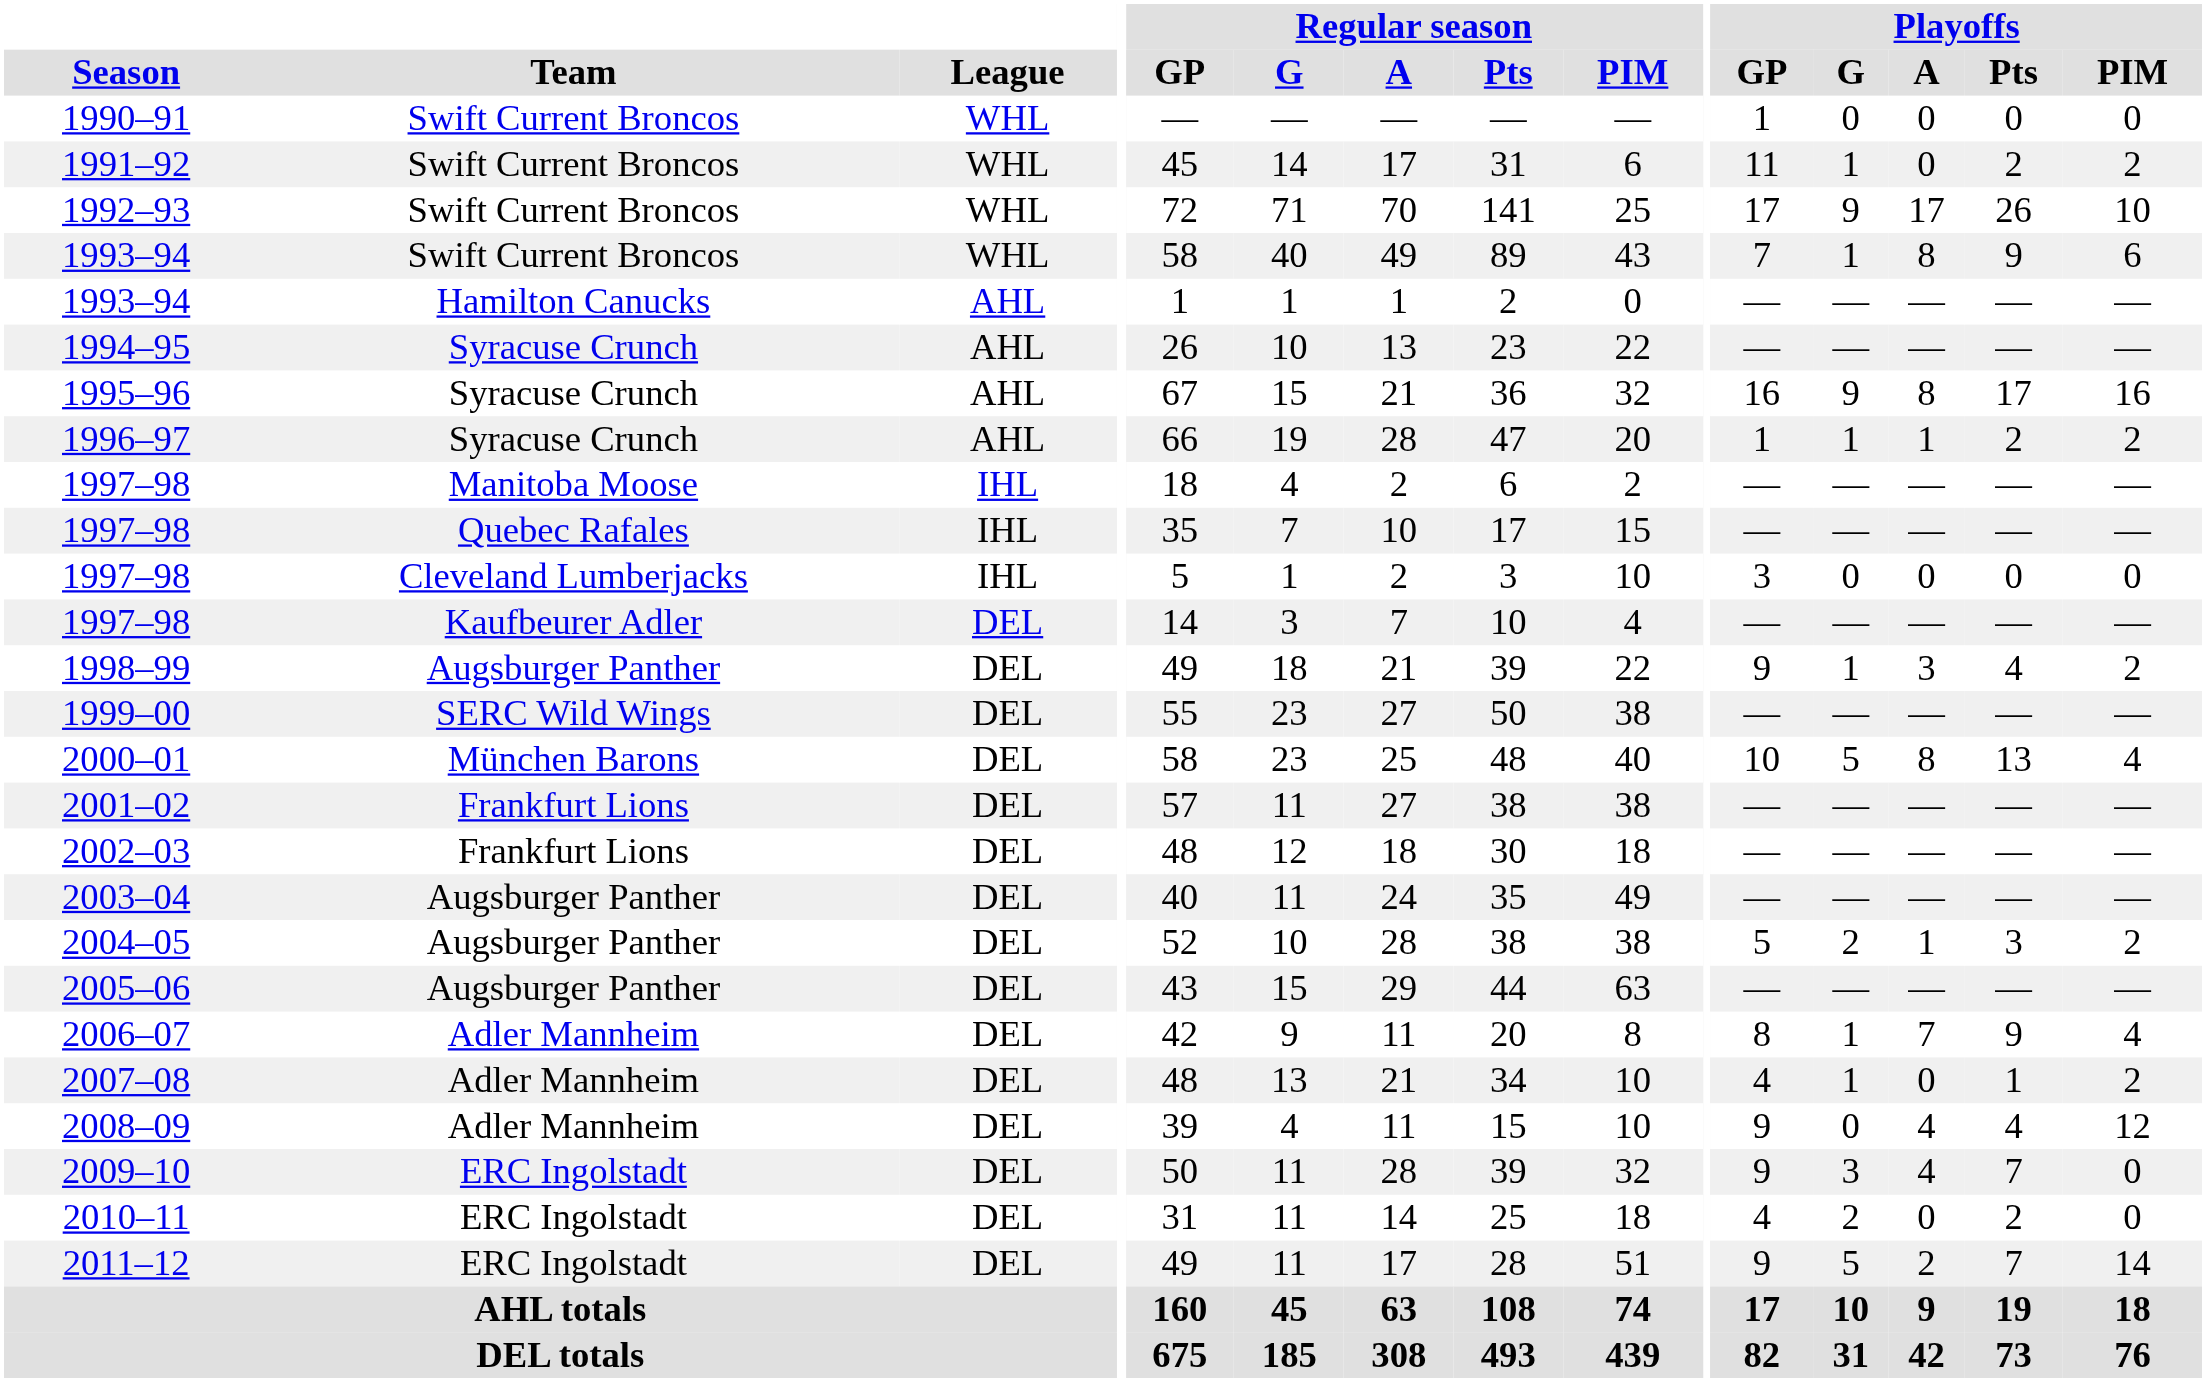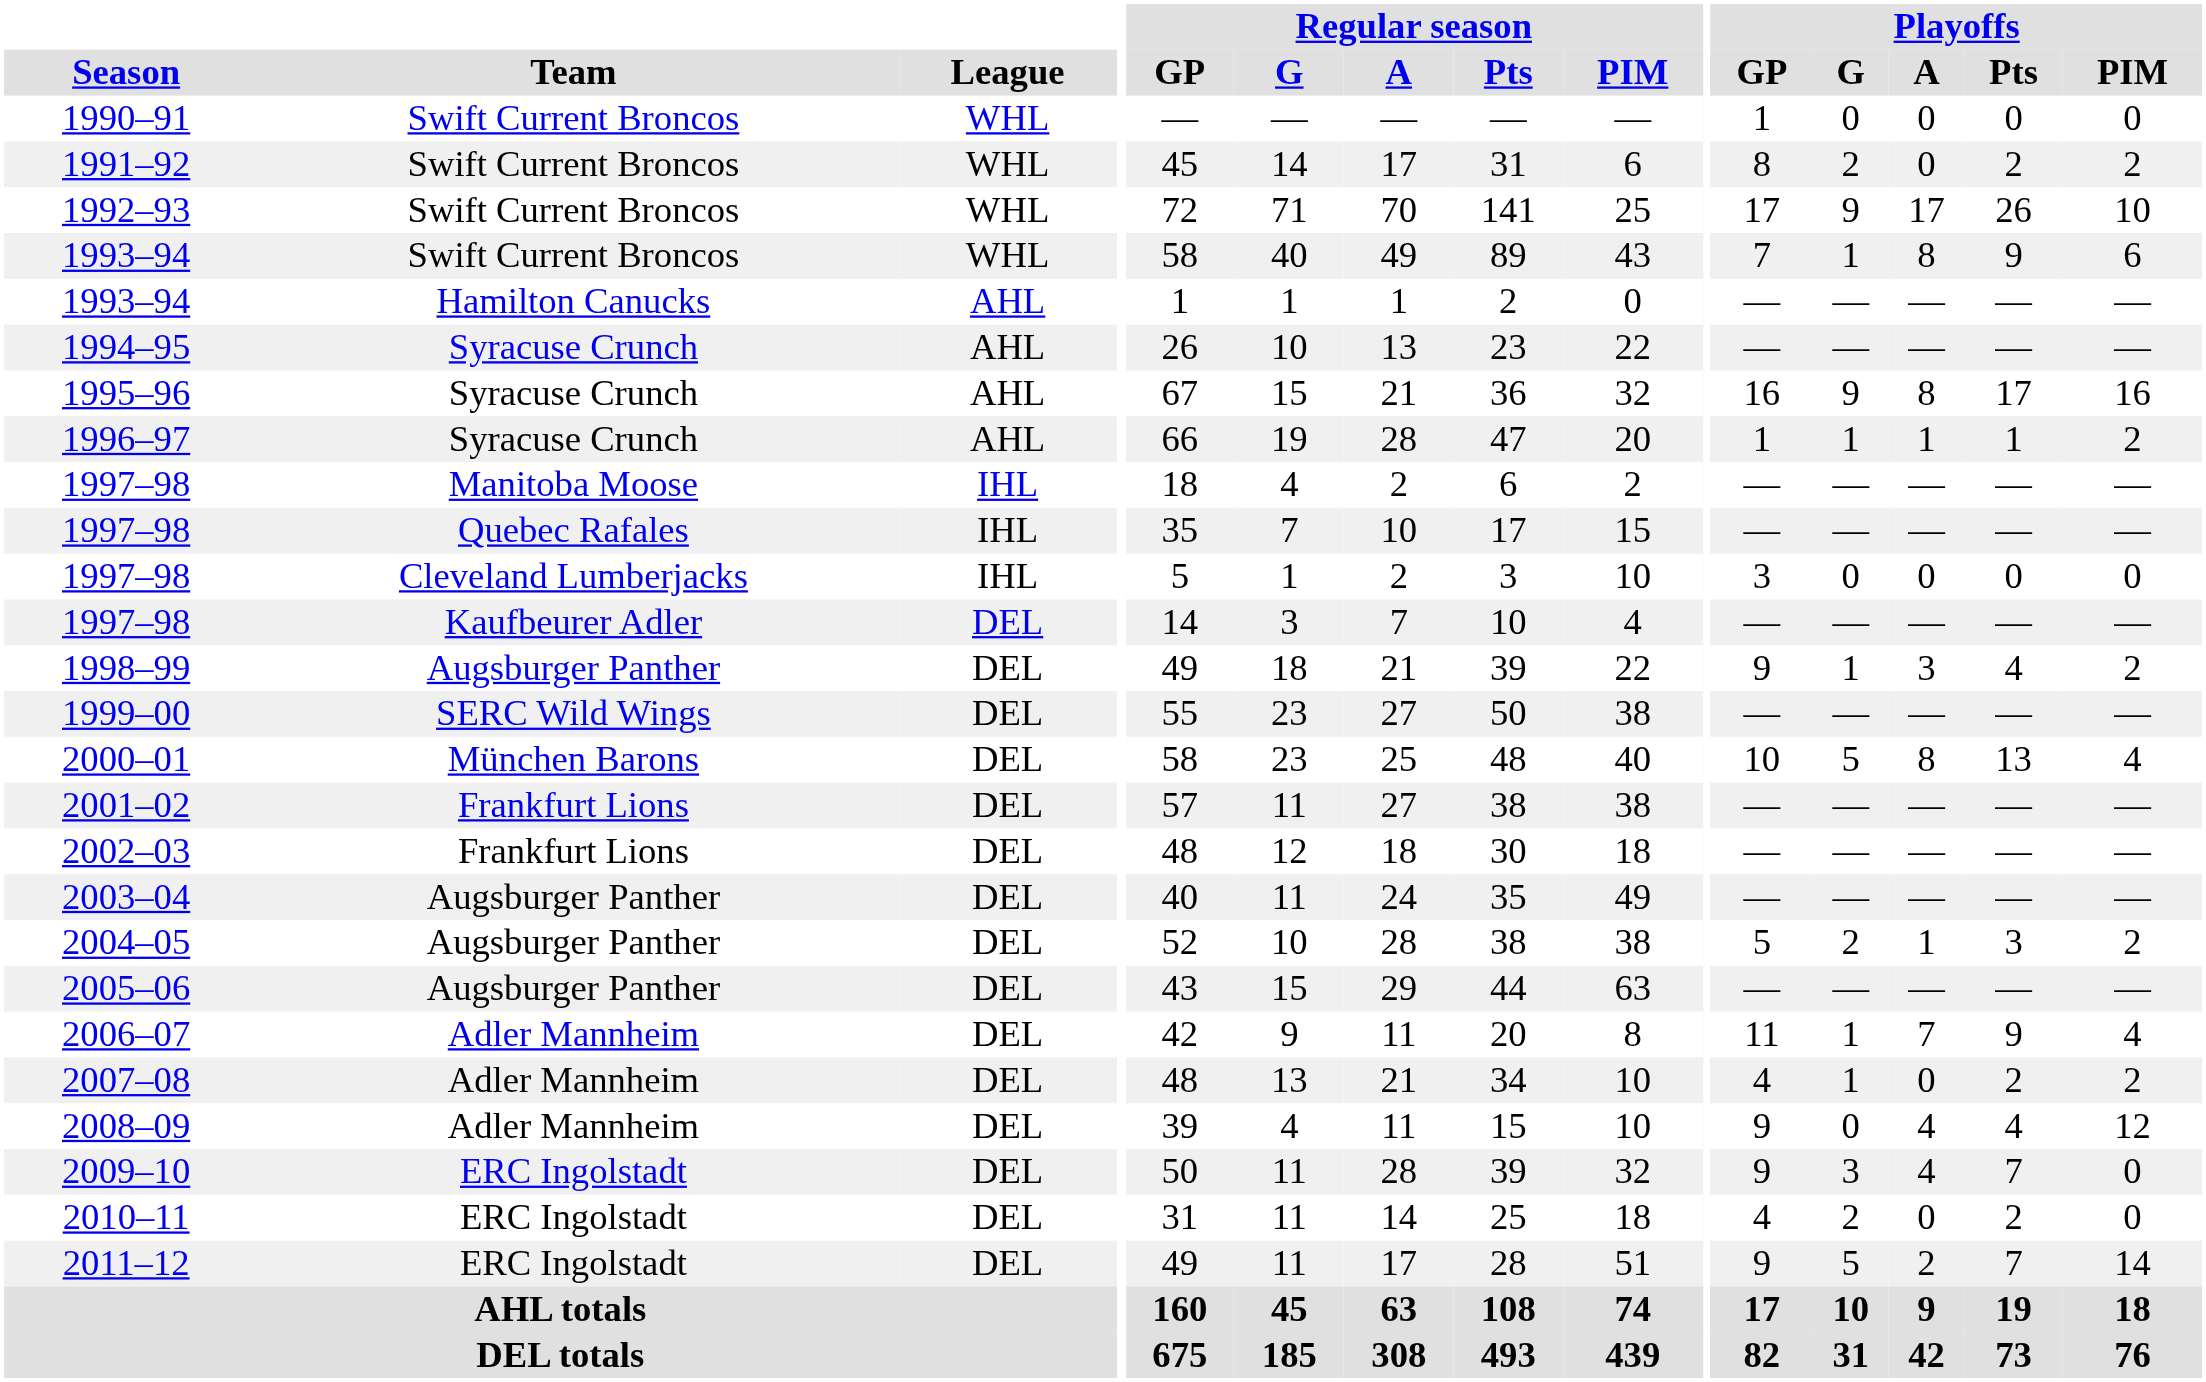1991–92 | Playoffs / GP: 11 -> 8
1991–92 | Playoffs / G: 1 -> 2
1996–97 | Playoffs / Pts: 2 -> 1
2006–07 | Playoffs / GP: 8 -> 11
2007–08 | Playoffs / Pts: 1 -> 2
